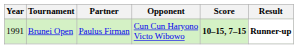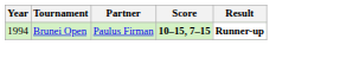- column: Opponent | Cun Cun Haryono Victo Wibowo
Brunei Open | Year: 1991 -> 1994
